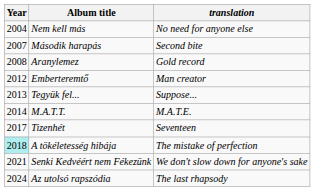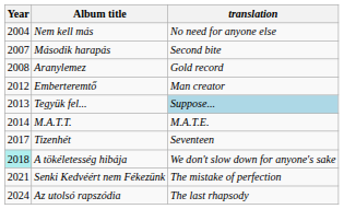Tegyük fel... | translation: no background -> lightblue background
A tökéletesség hibája | translation: The mistake of perfection -> We don't slow down for anyone's sake
Senki Kedvéért nem Fékezünk | translation: We don't slow down for anyone's sake -> The mistake of perfection
